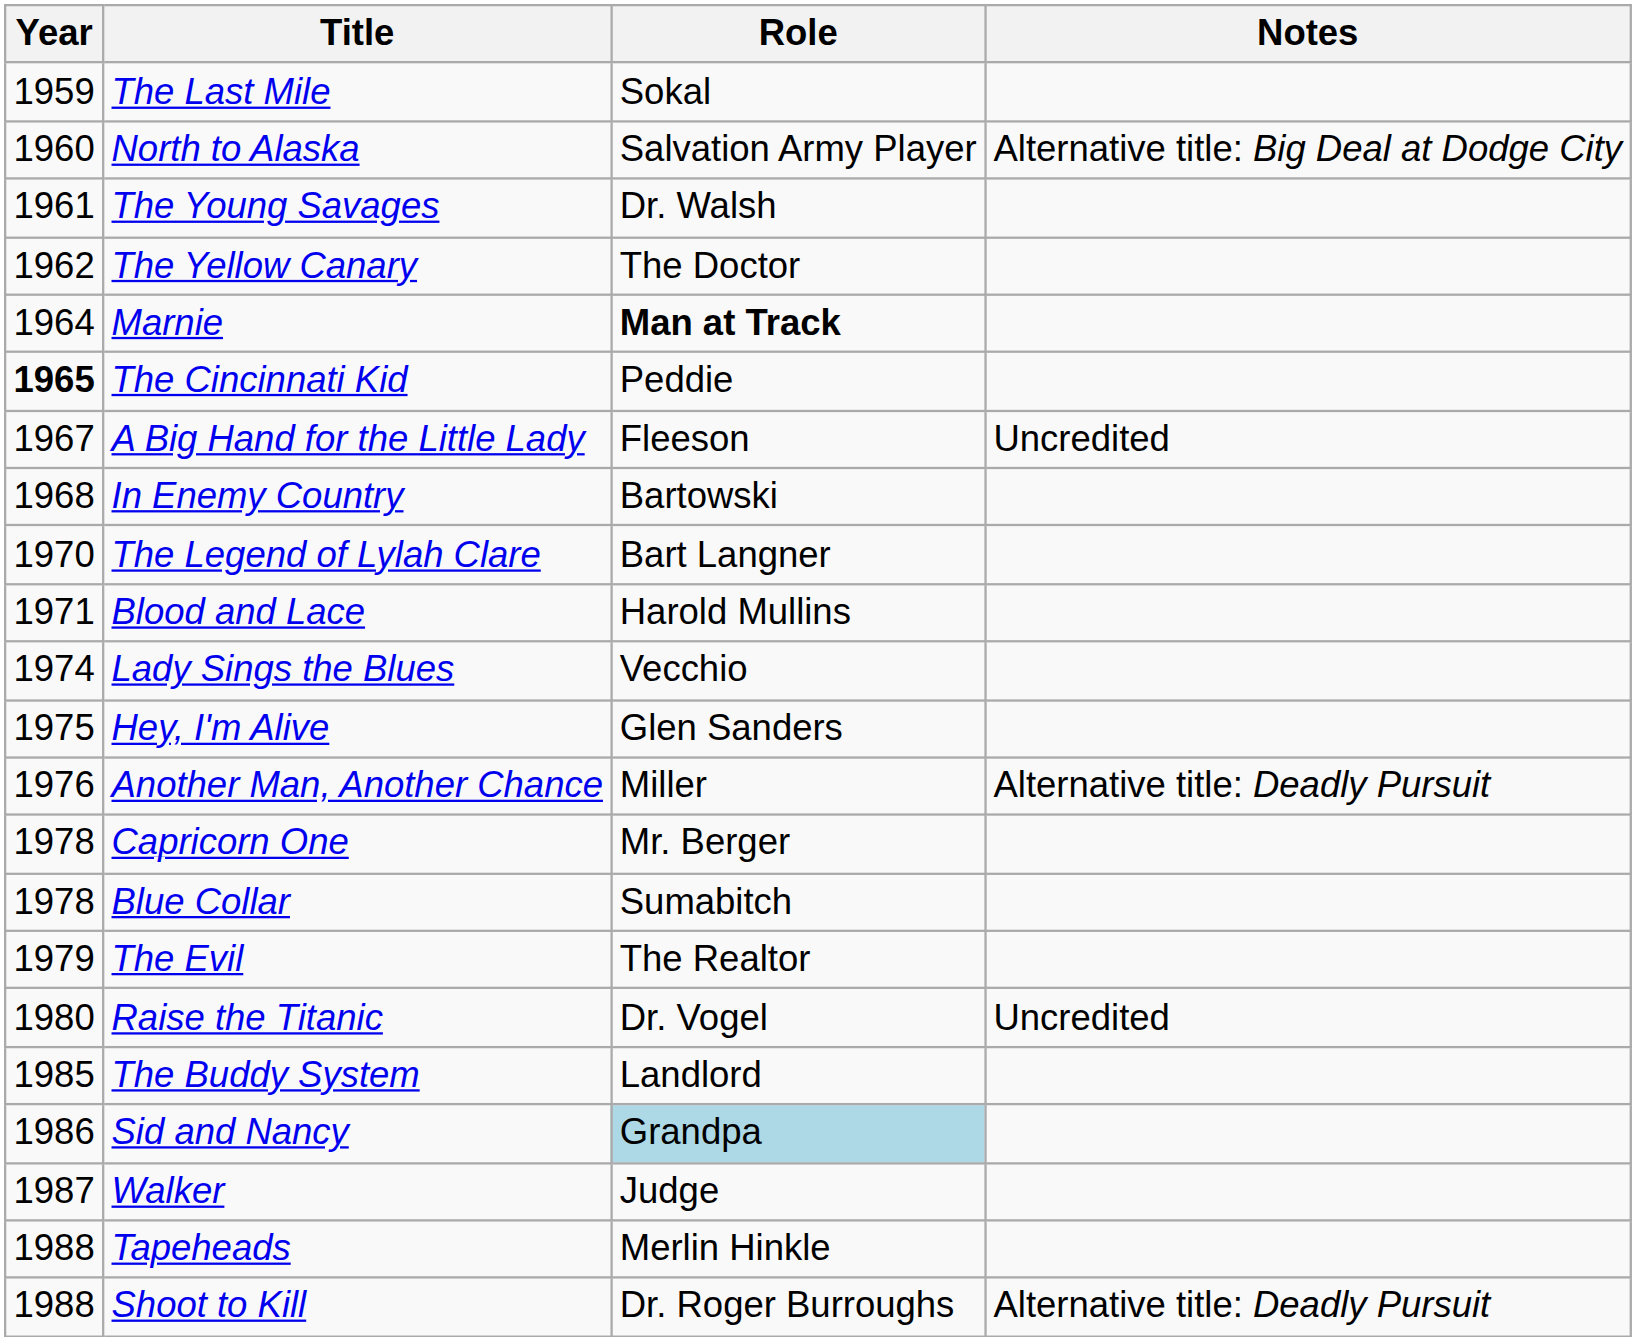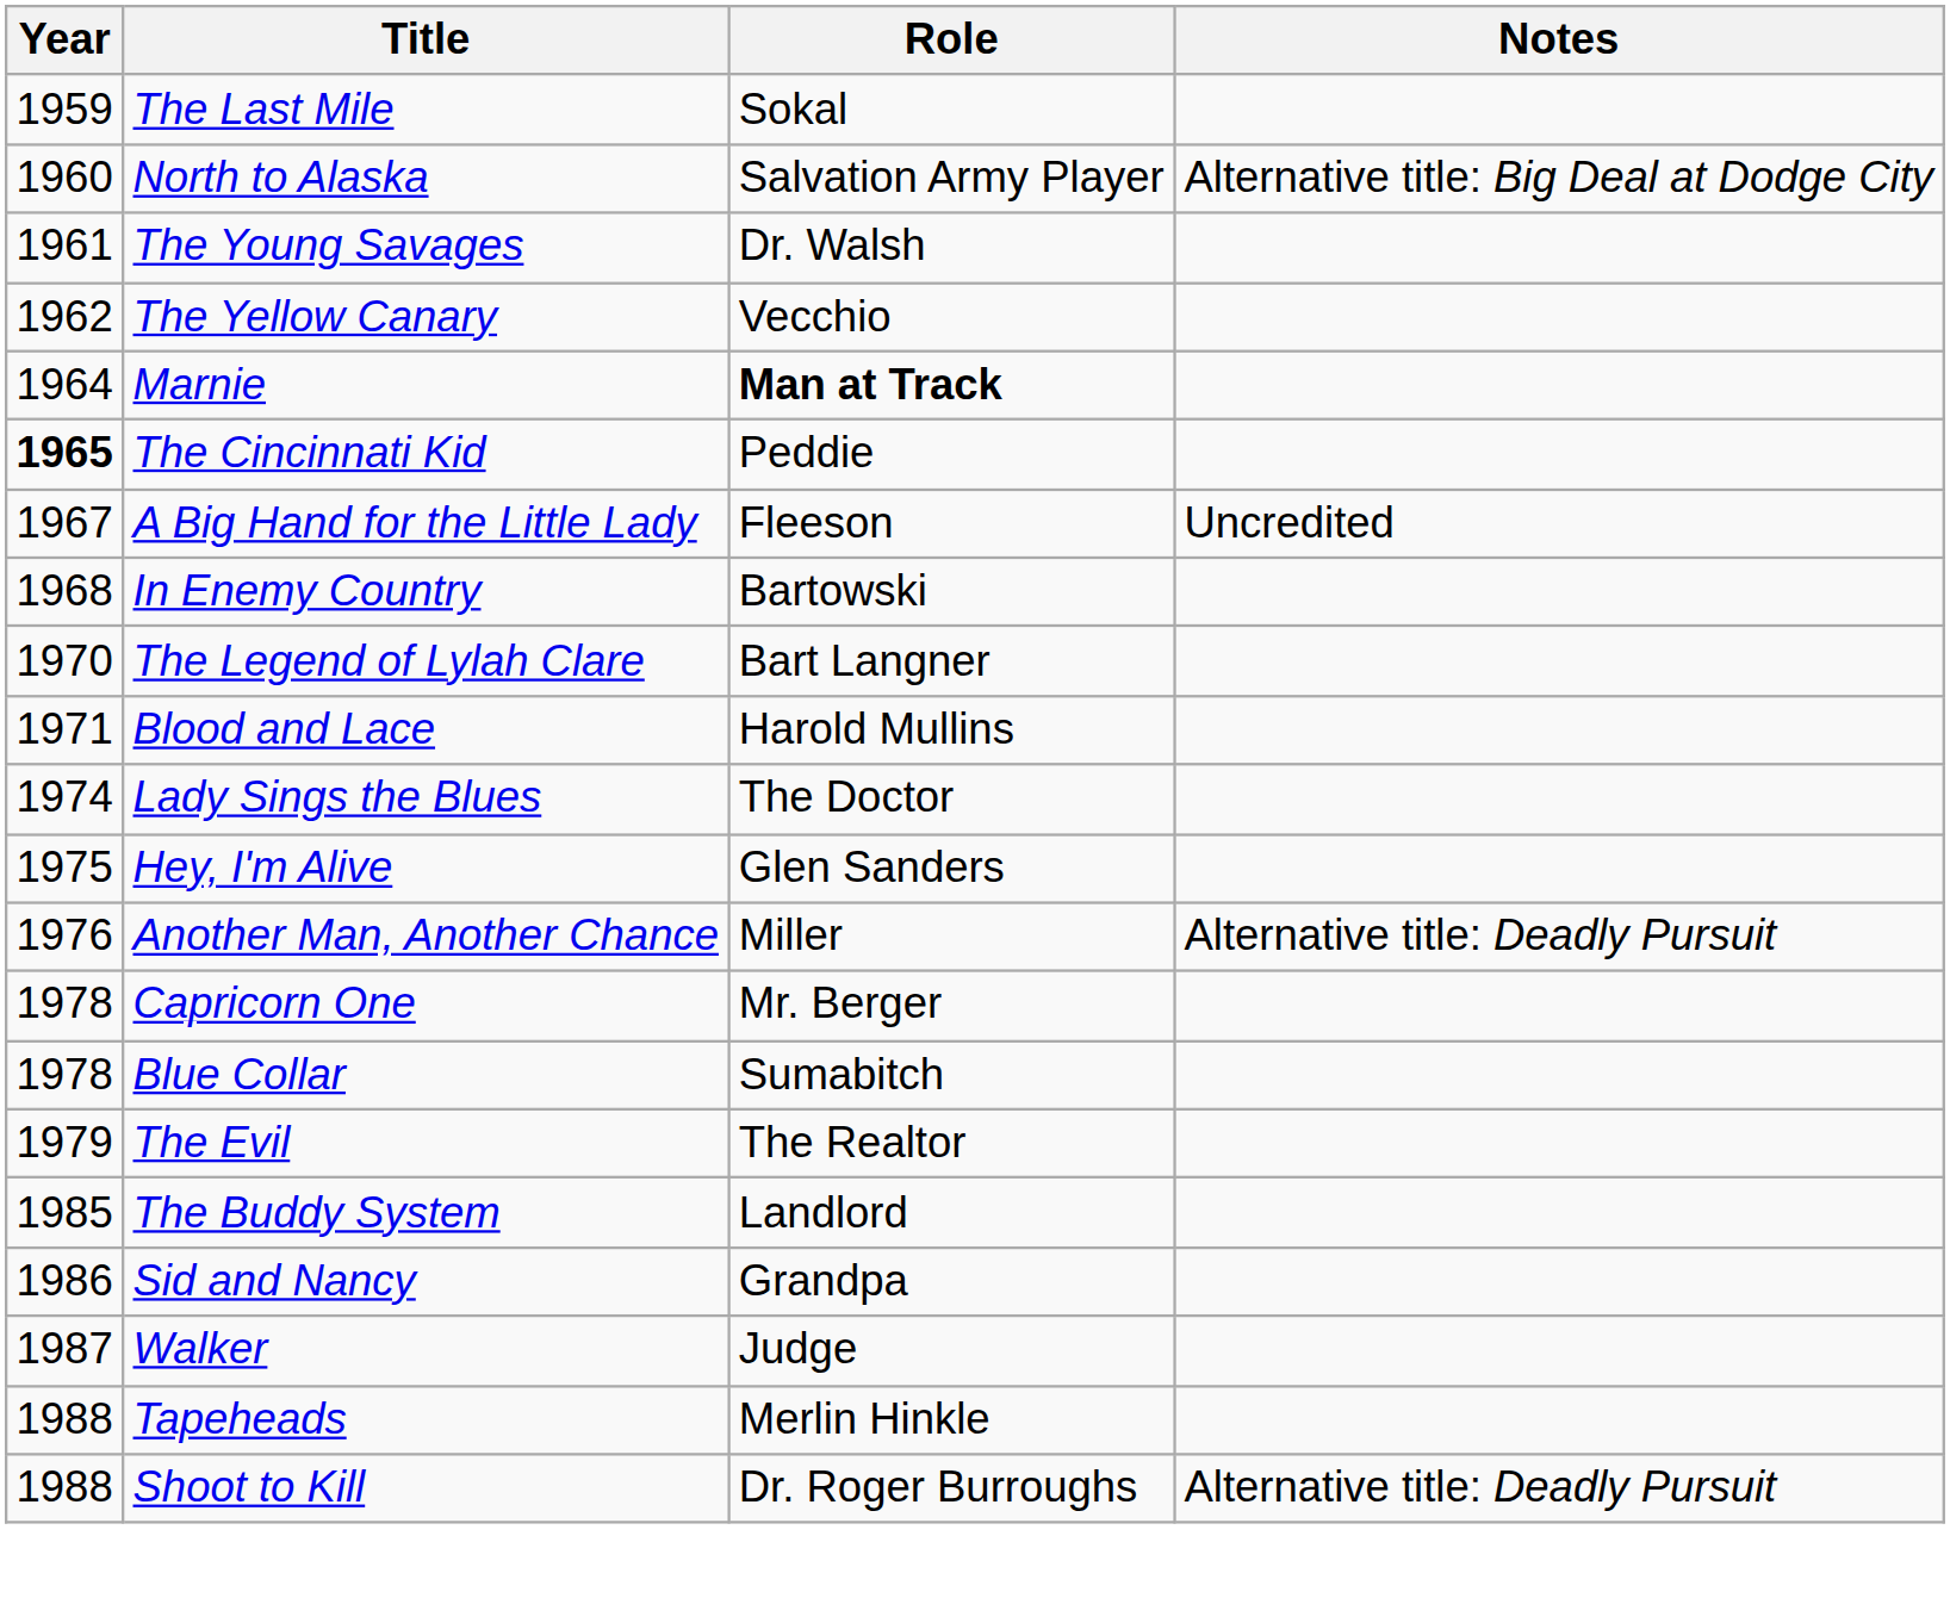The Yellow Canary | Role: The Doctor -> Vecchio
Lady Sings the Blues | Role: Vecchio -> The Doctor
- row: 1980 | Raise the Titanic | Dr. Vogel | Uncredited
Sid and Nancy | Role: lightblue background -> no background
